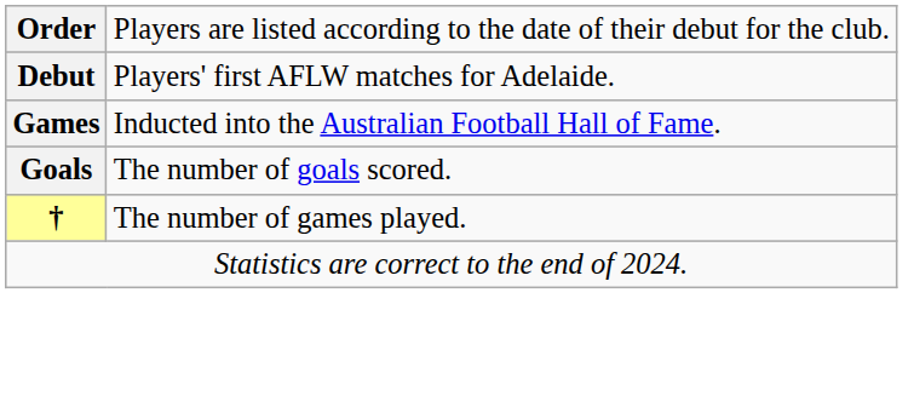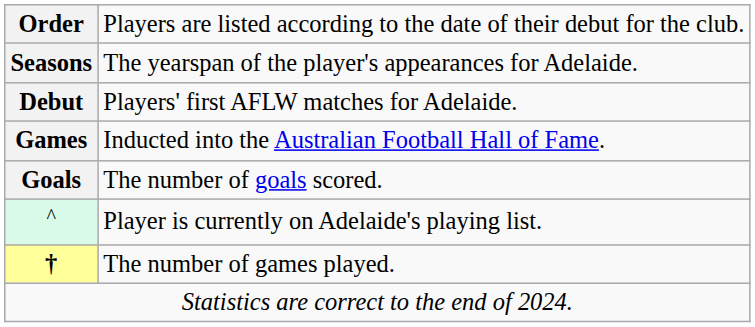+ row: Seasons | The yearspan of the player's appearances for Adelaide.
+ row: ^ | Player is currently on Adelaide's playing list.
